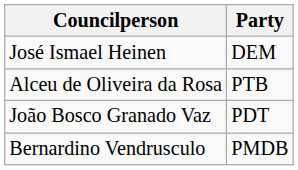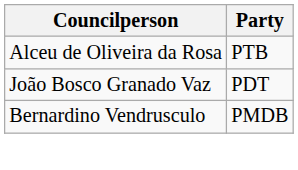- row: José Ismael Heinen | DEM
